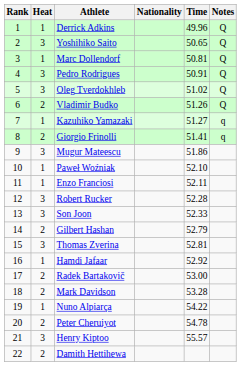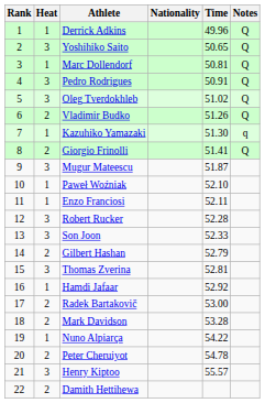Kazuhiko Yamazaki | Time: 51.27 -> 51.30
Giorgio Frinolli | Notes: q -> Q
Mugur Mateescu | Time: 51.86 -> 51.87
